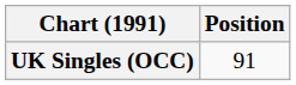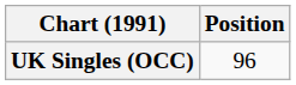UK Singles (OCC) | Position: 91 -> 96
